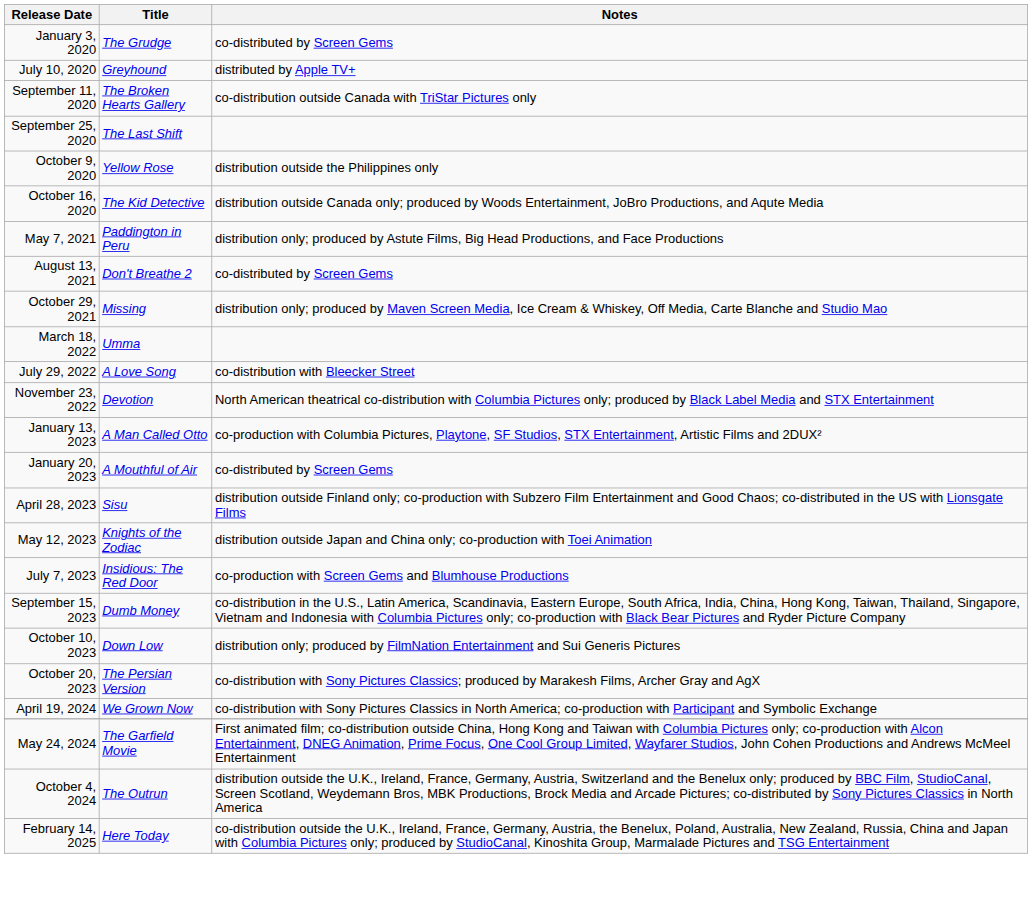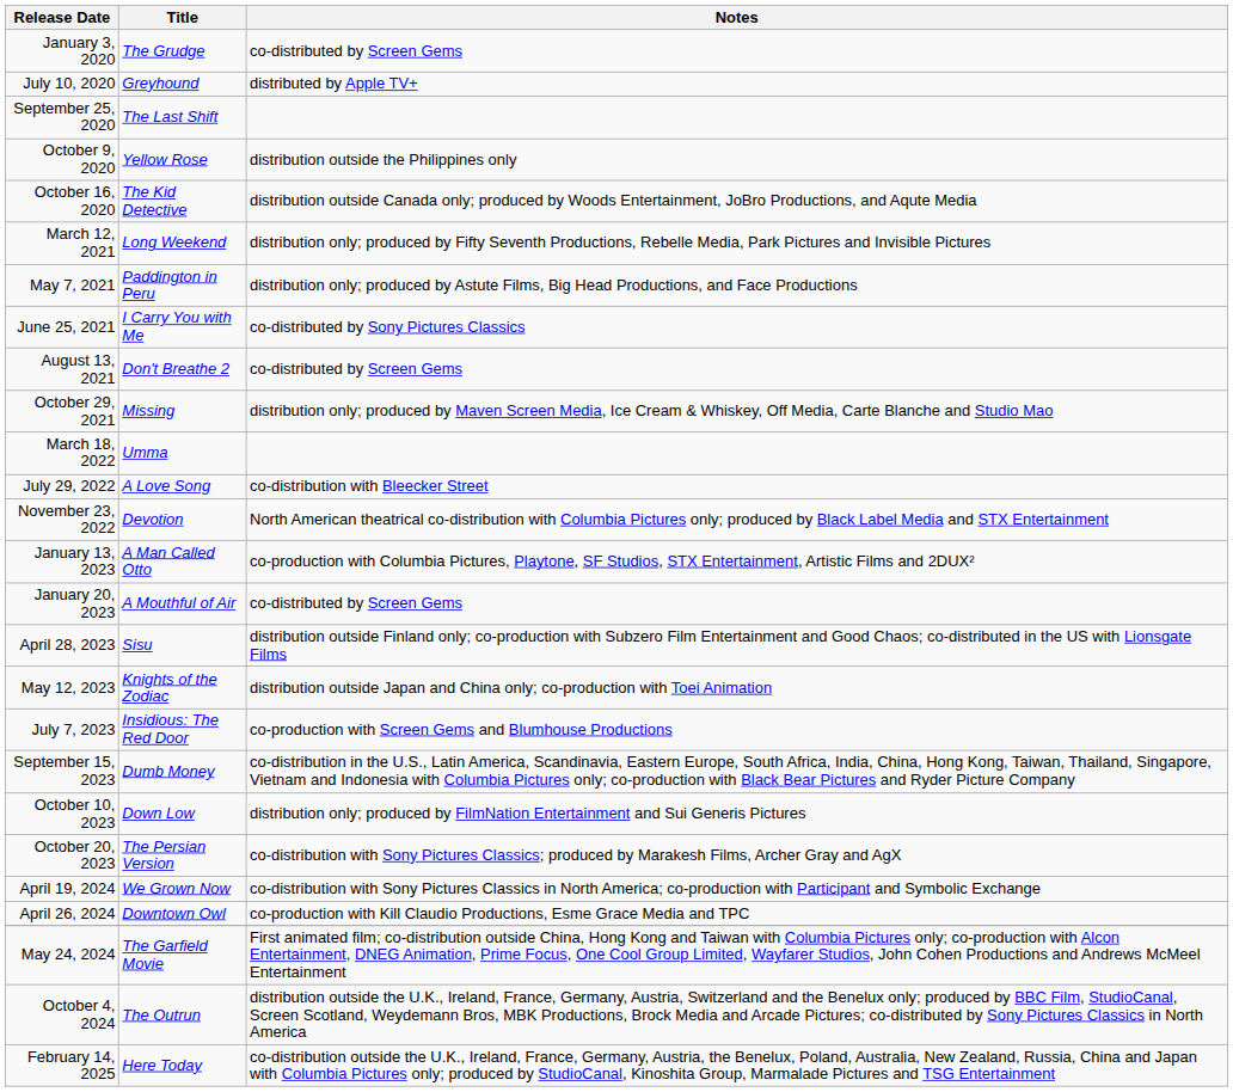- row: September 11, 2020 | The Broken Hearts Gallery | co-distribution outside Canada with TriStar Pictures only
+ row: March 12, 2021 | Long Weekend | distribution only; produced by Fifty Seventh Productions, Rebelle Media, Park Pictures and Invisible Pictures
+ row: June 25, 2021 | I Carry You with Me | co-distributed by Sony Pictures Classics
+ row: April 26, 2024 | Downtown Owl | co-production with Kill Claudio Productions, Esme Grace Media and TPC
